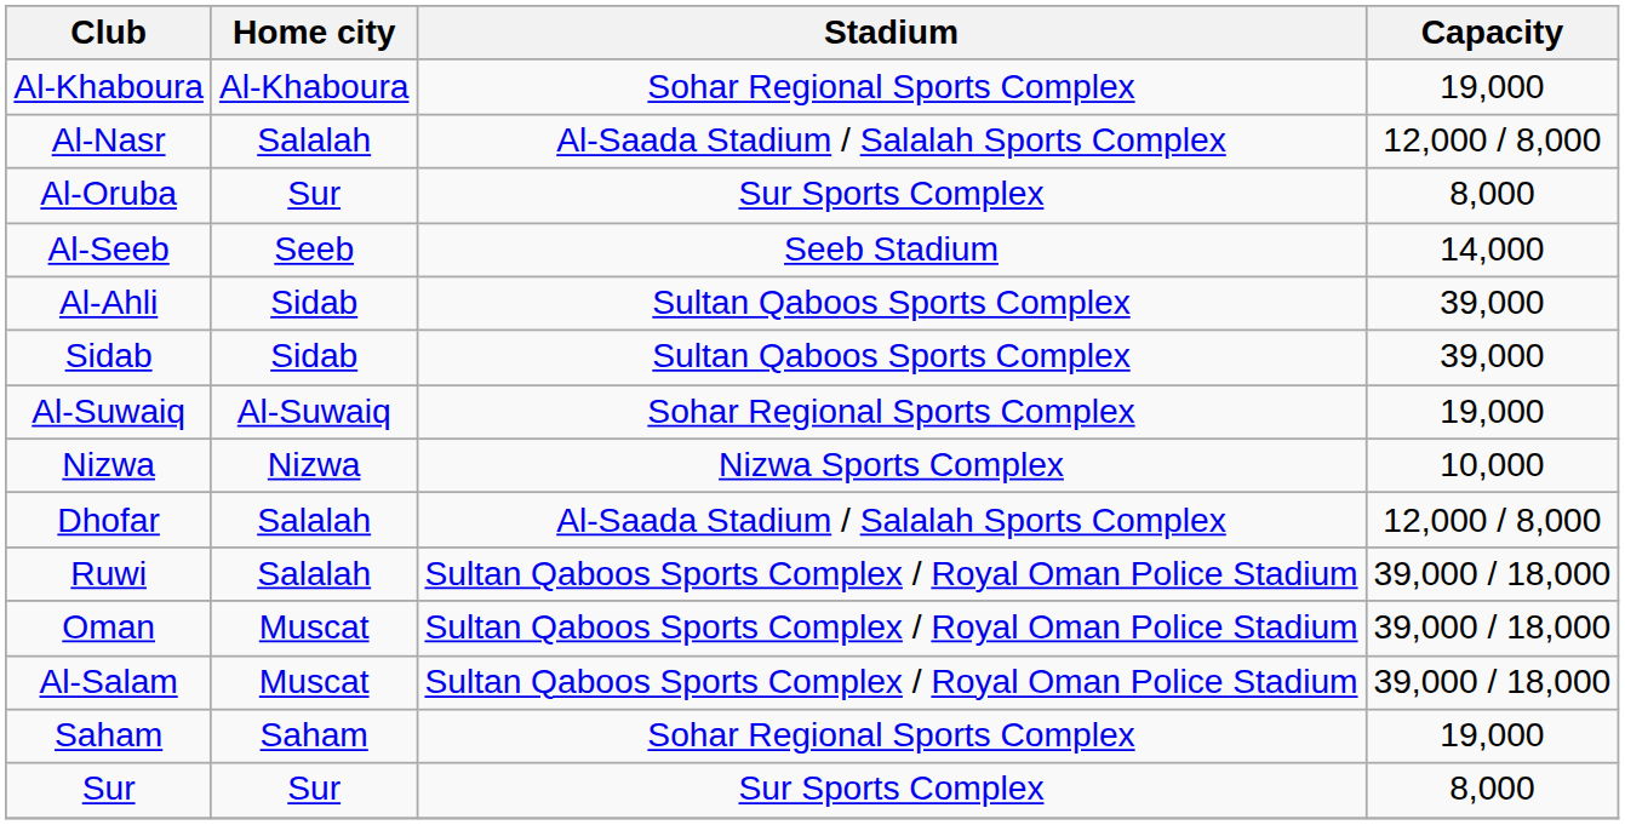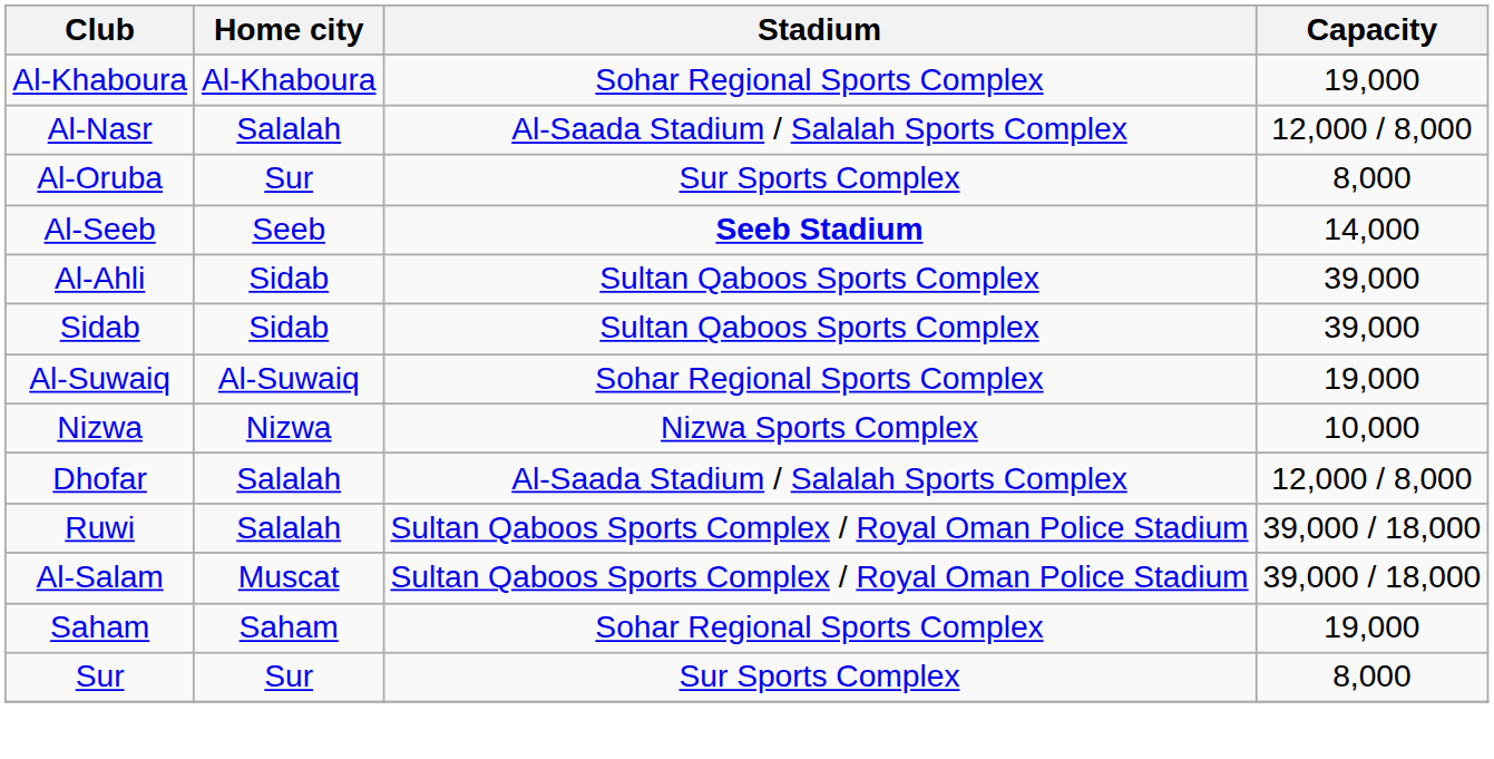Al-Seeb | Stadium: normal -> bold
- row: Oman | Muscat | Sultan Qaboos Sports Complex / Royal Oman Police Stadium | 39,000 / 18,000
